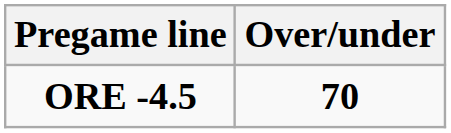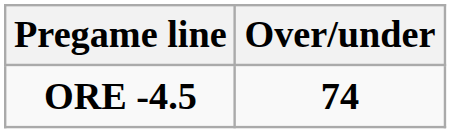ORE -4.5 | Over/under: 70 -> 74
